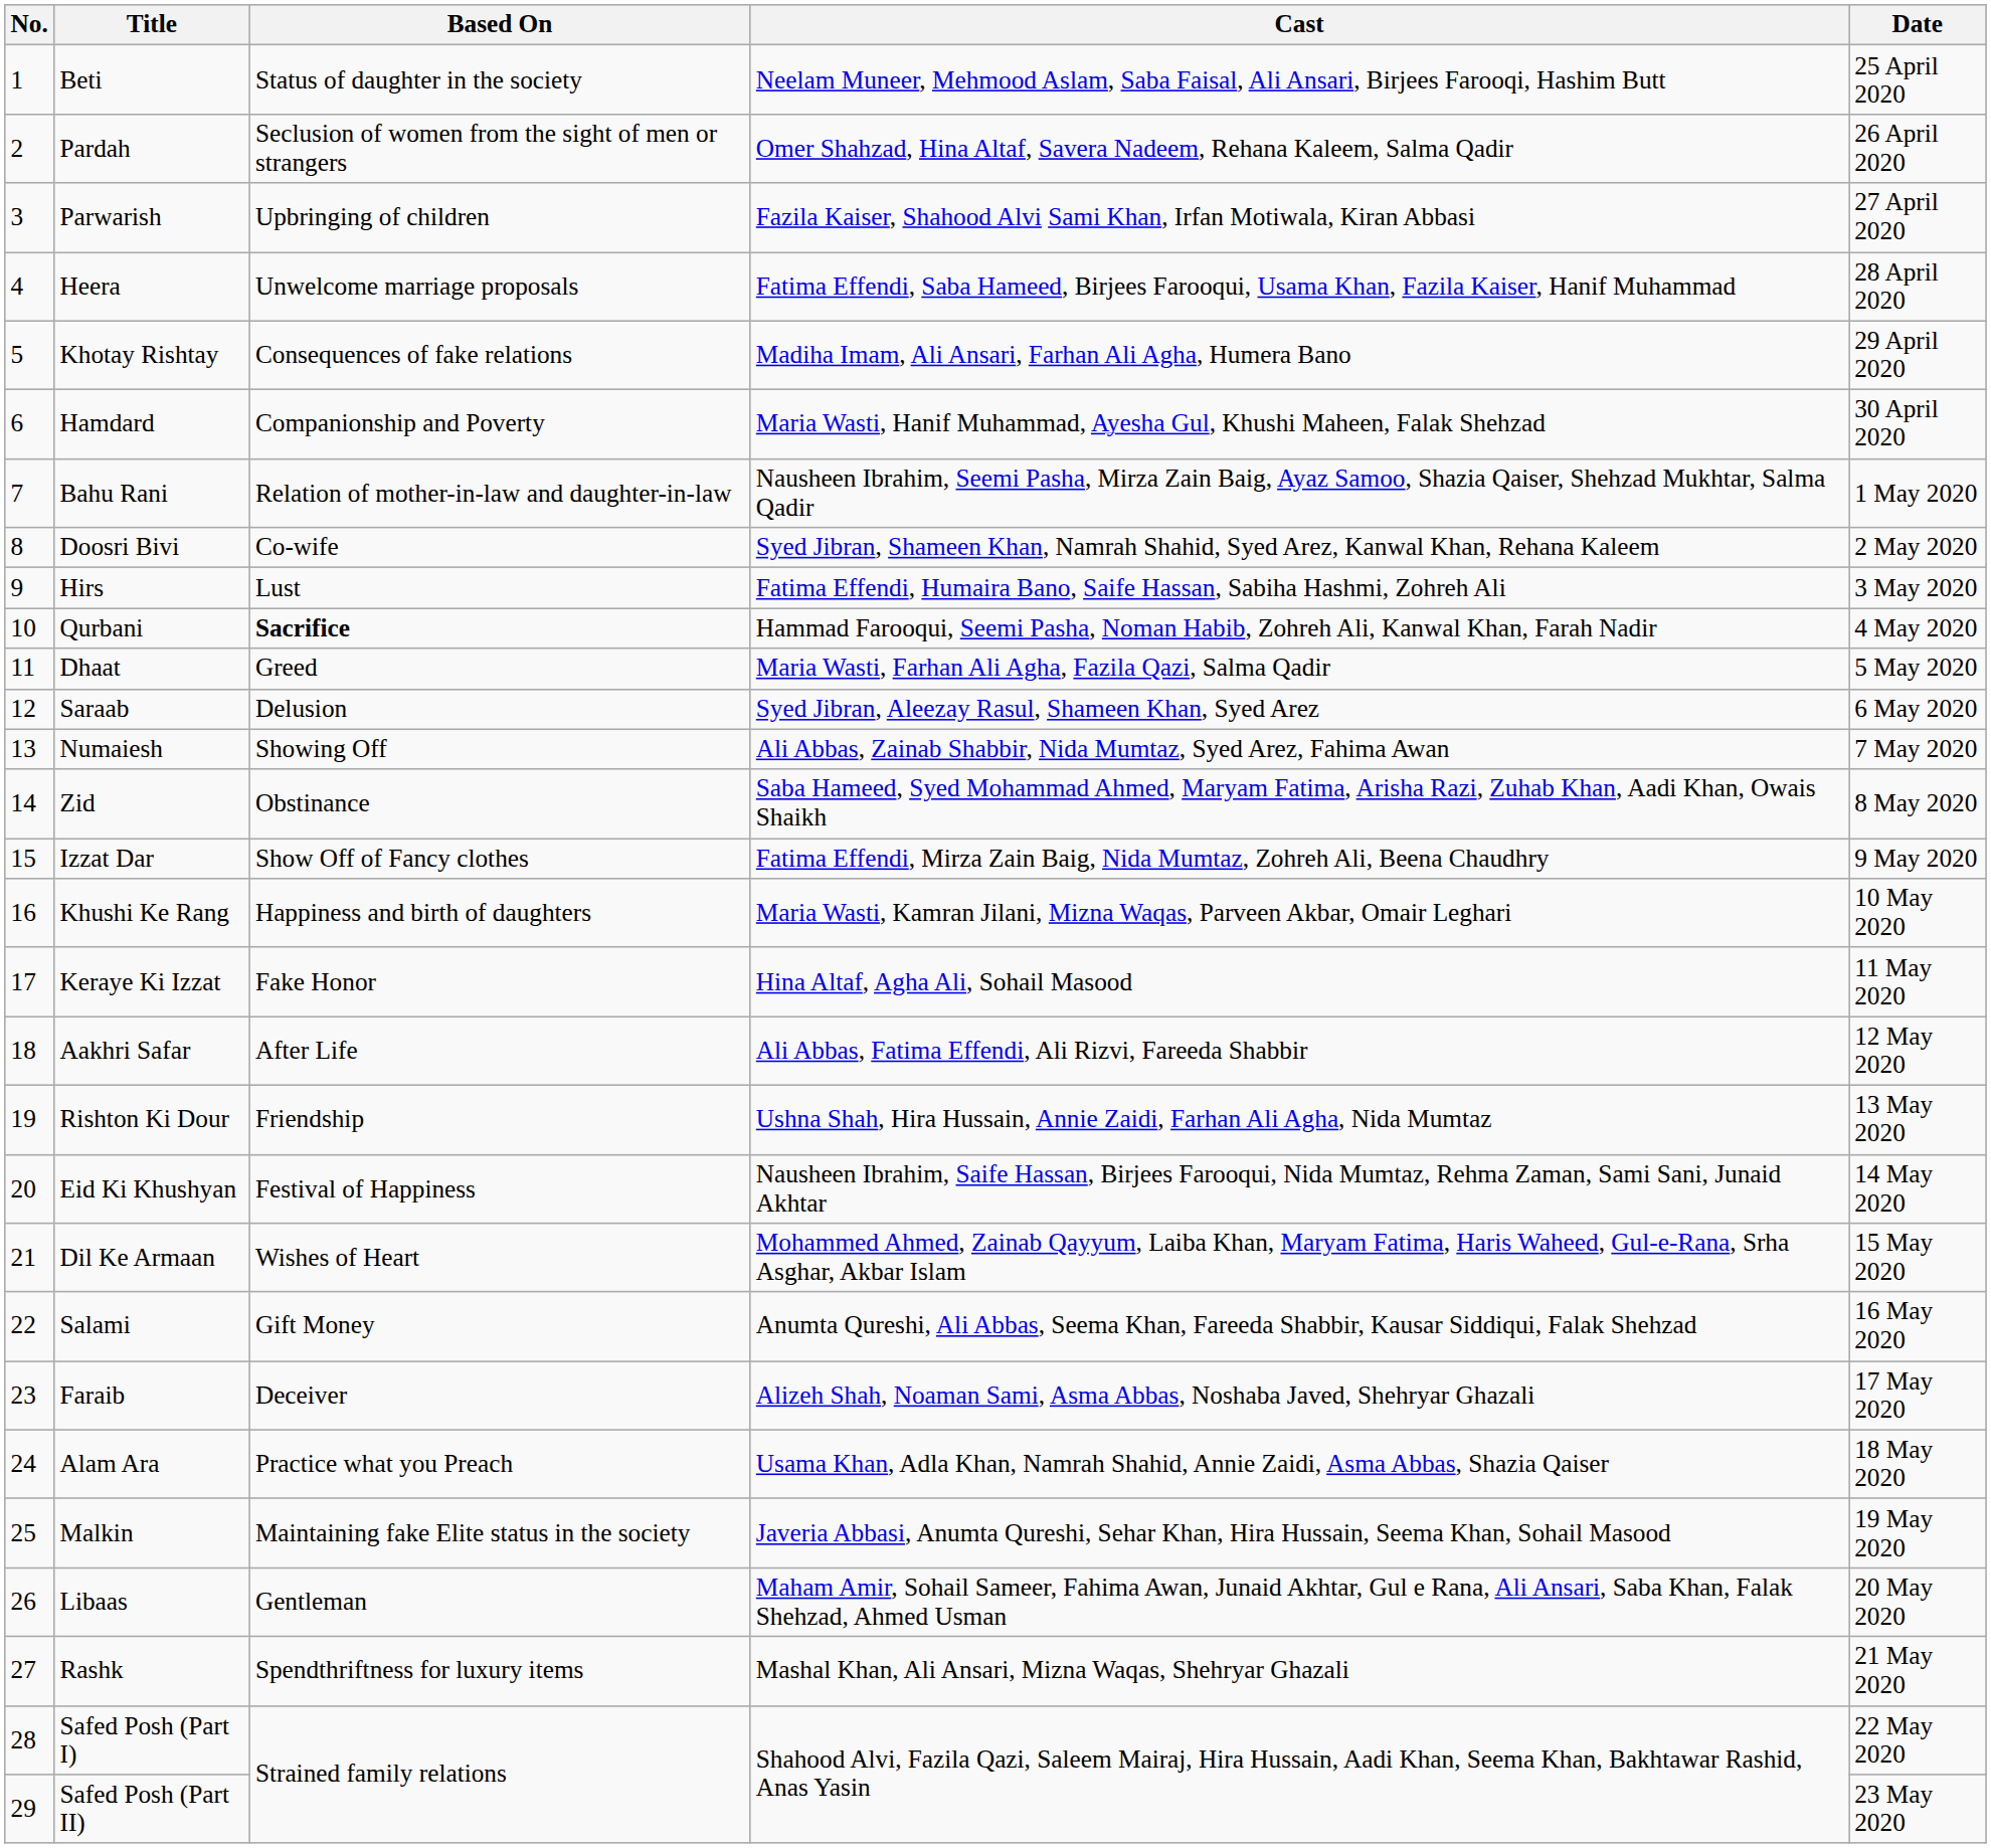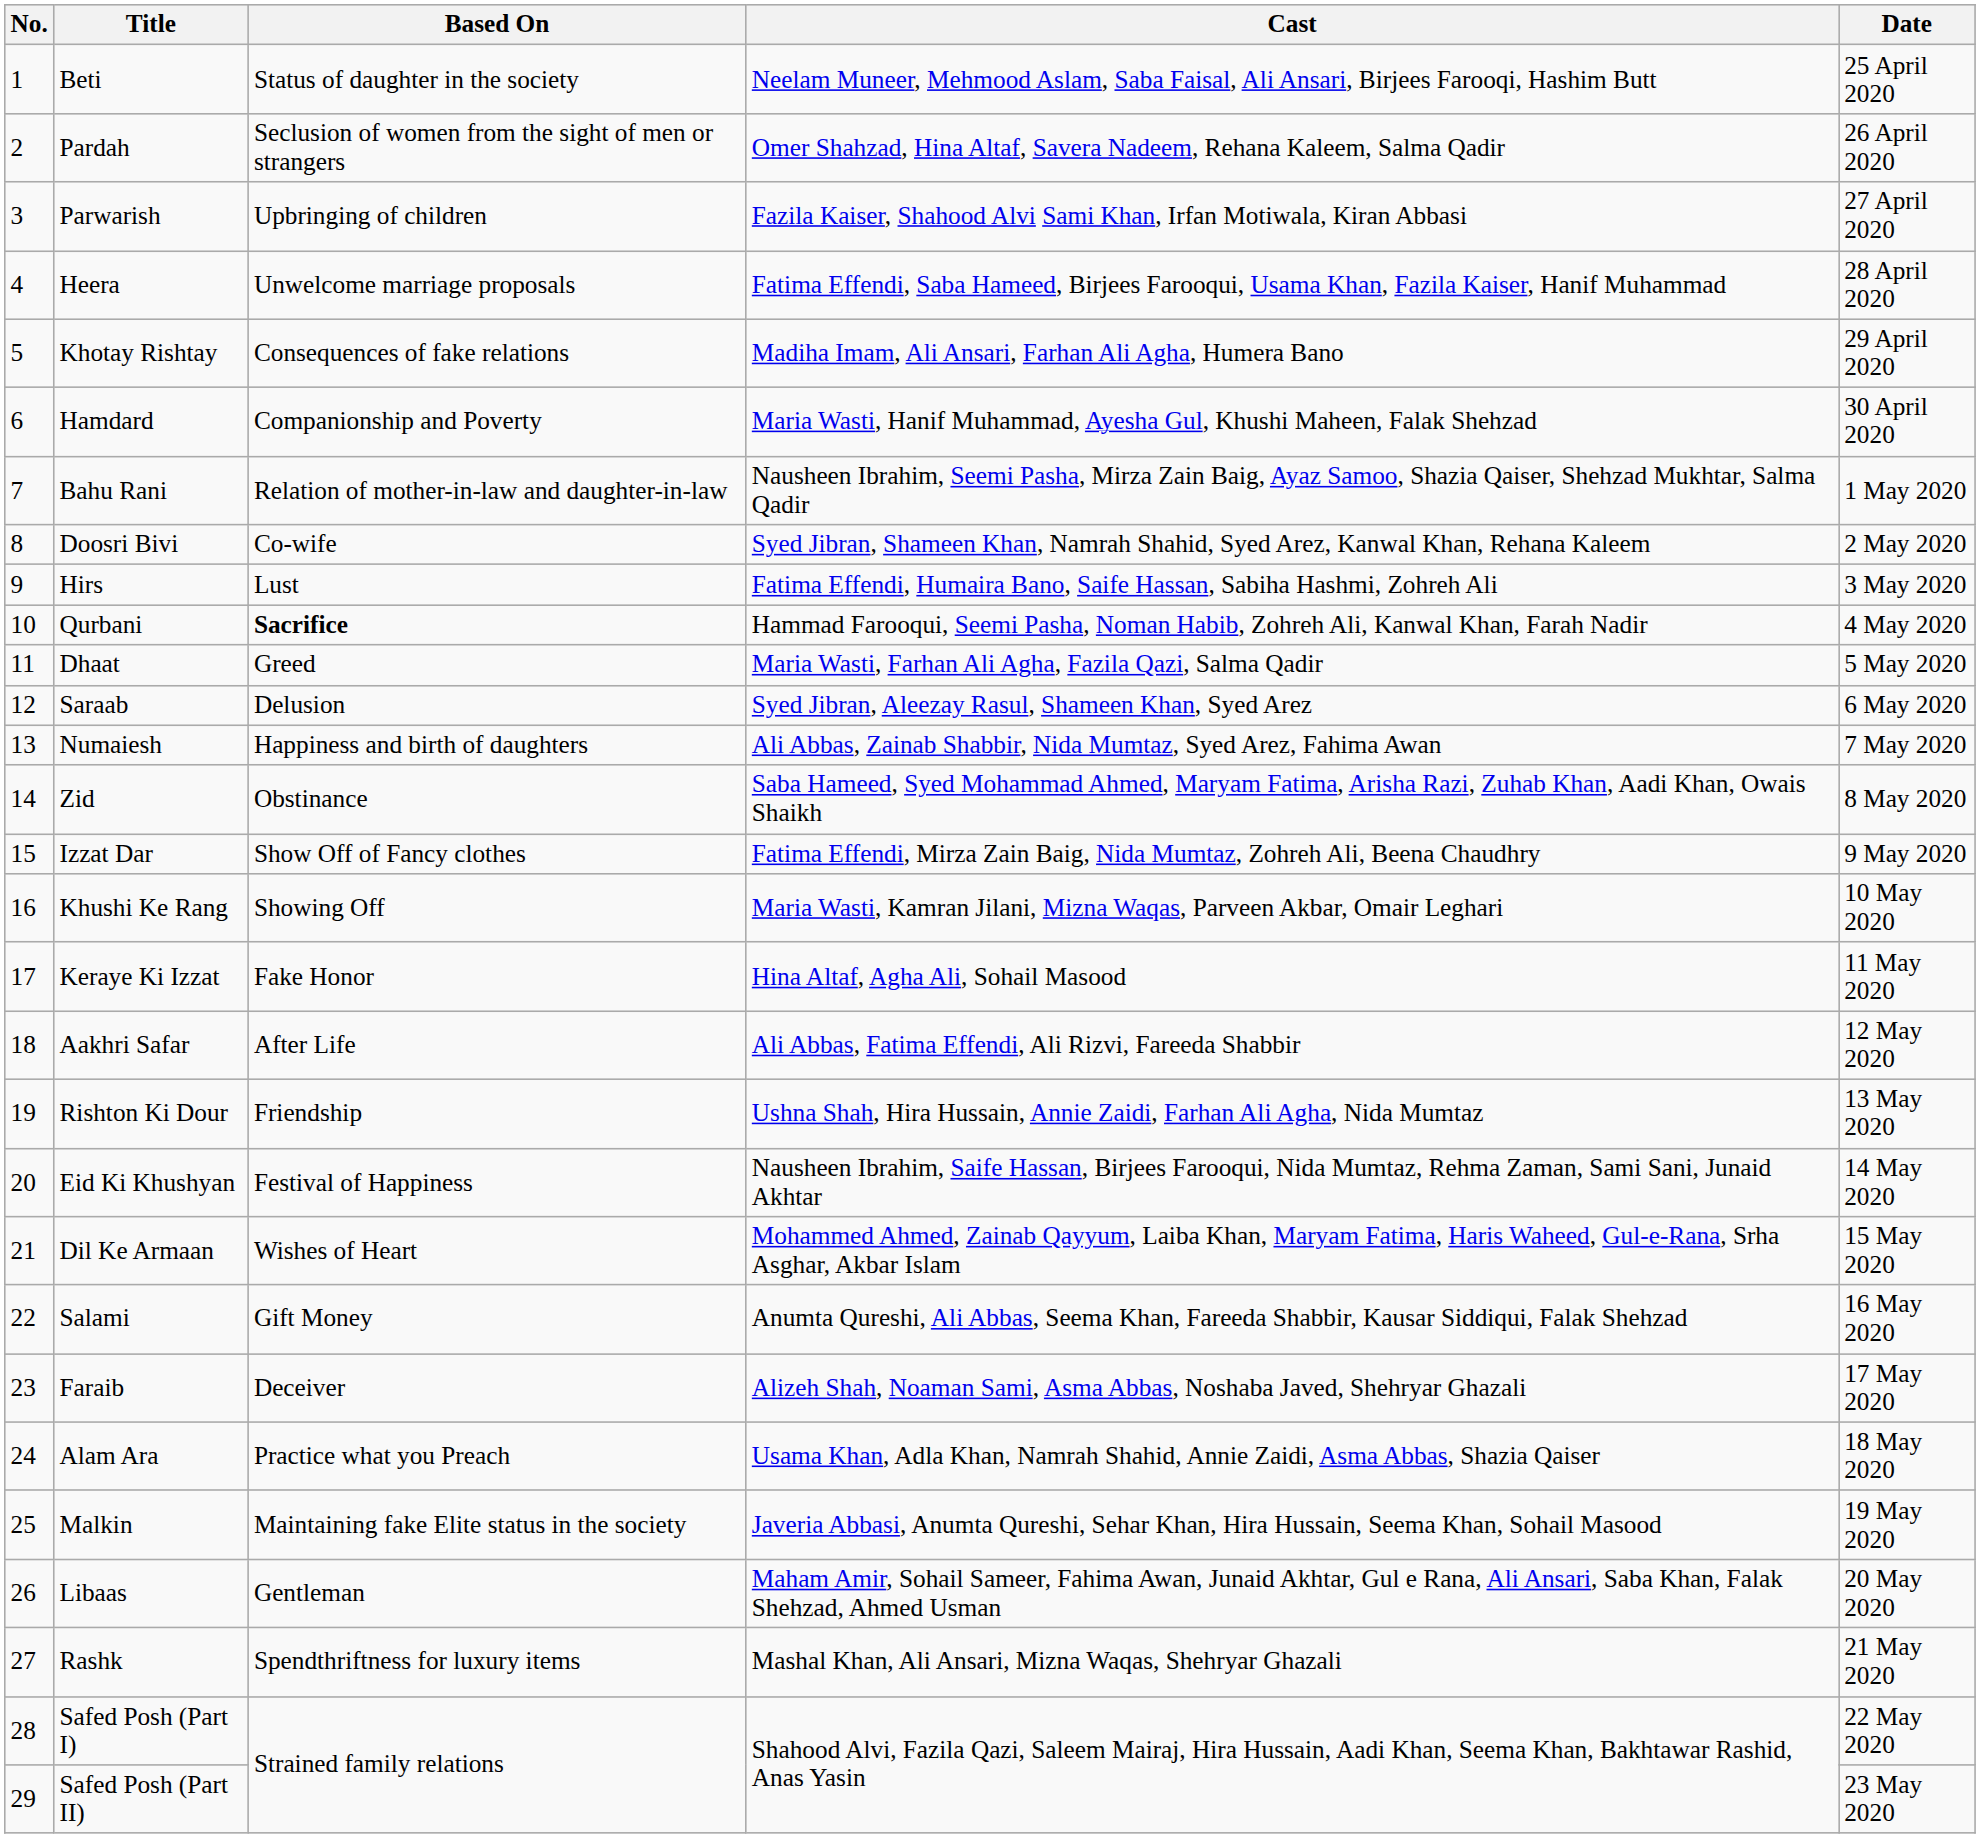Numaiesh | Based On: Showing Off -> Happiness and birth of daughters
Khushi Ke Rang | Based On: Happiness and birth of daughters -> Showing Off
